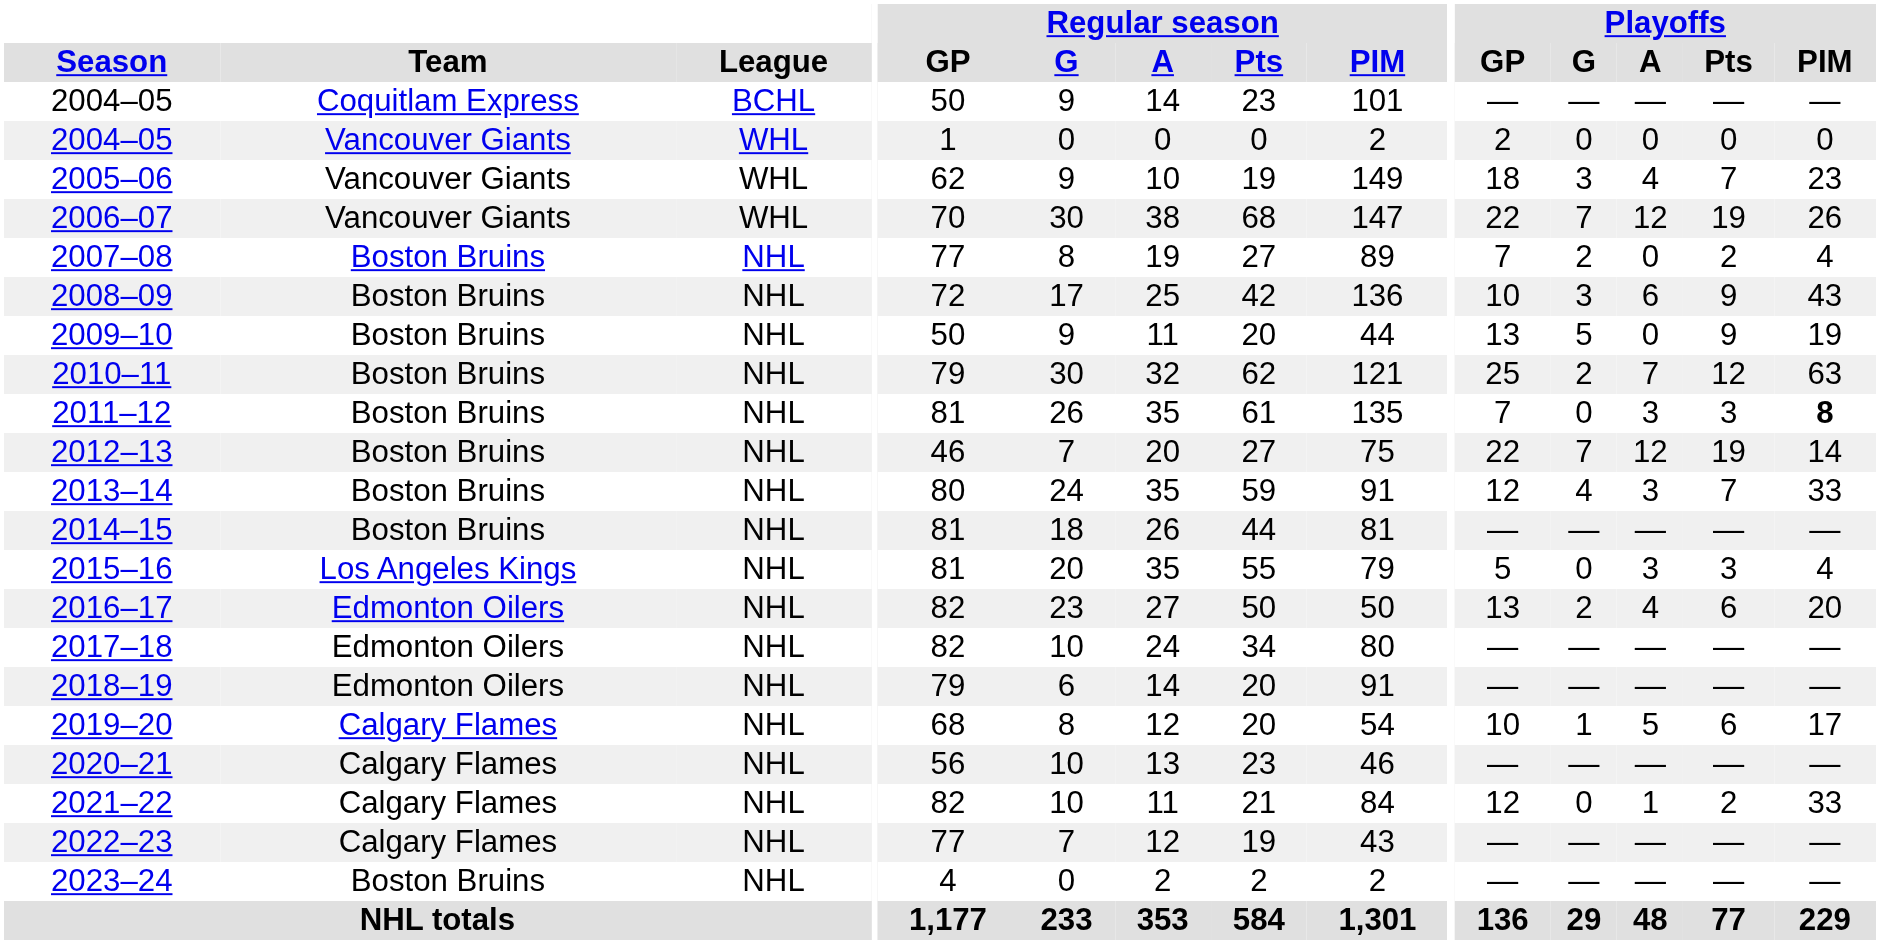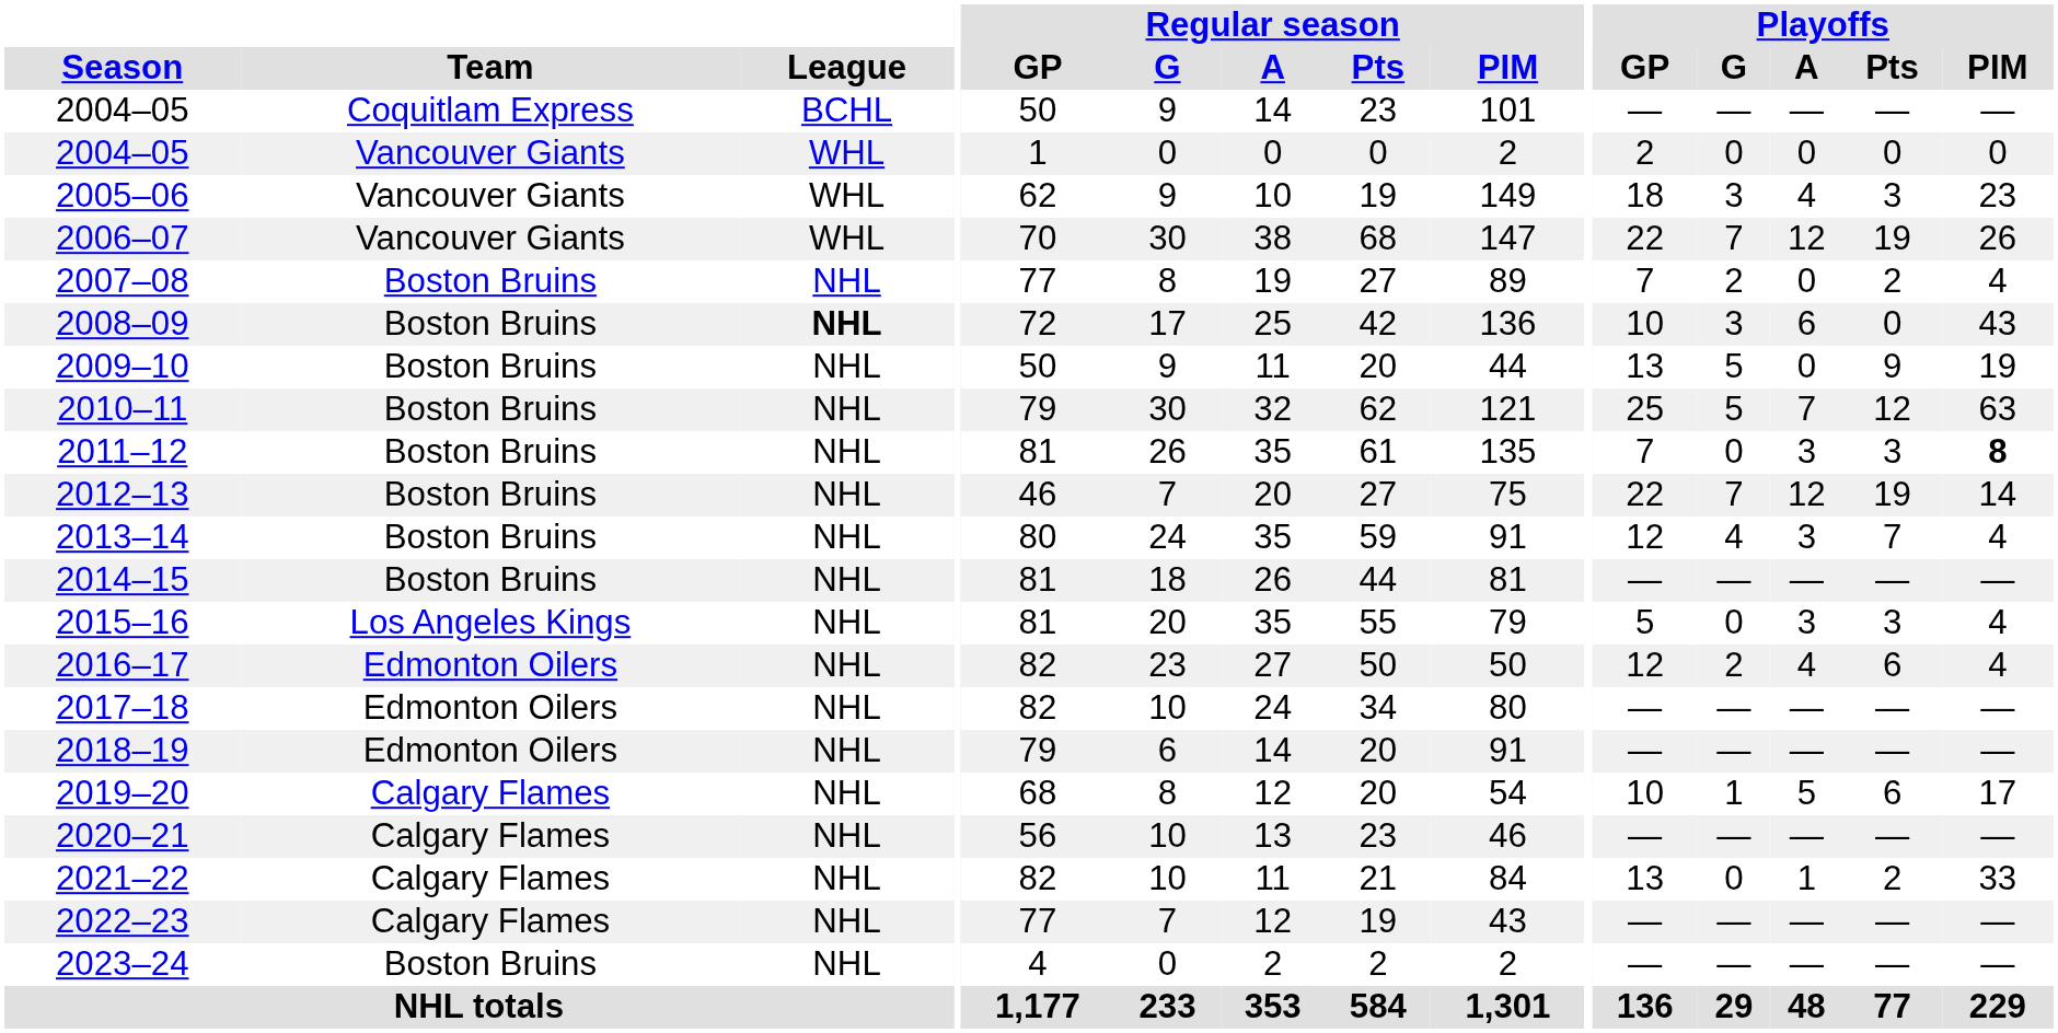2005–06 | Playoffs / Pts: 7 -> 3
2008–09 | League: normal -> bold
2008–09 | Playoffs / Pts: 9 -> 0
2010–11 | Playoffs / G: 2 -> 5
2013–14 | Playoffs / PIM: 33 -> 4
2016–17 | Playoffs / GP: 13 -> 12
2016–17 | Playoffs / PIM: 20 -> 4
2021–22 | Playoffs / GP: 12 -> 13
